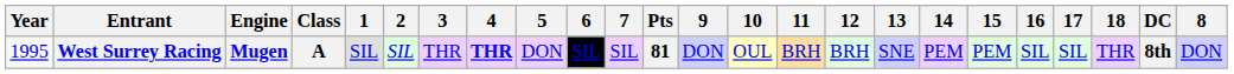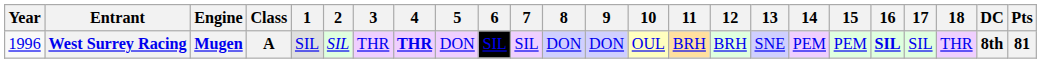columns swapped: 8 <-> Pts
West Surrey Racing | Year: 1995 -> 1996
West Surrey Racing | 16: normal -> bold
